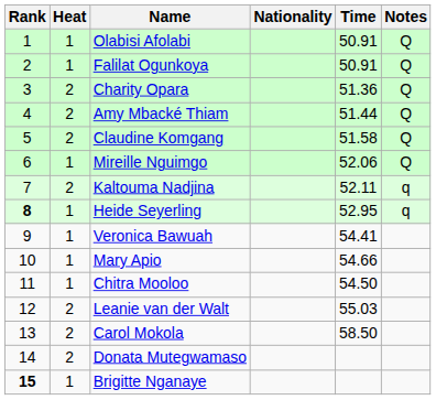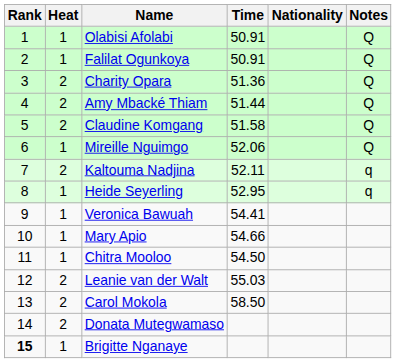columns swapped: Nationality <-> Time
Heide Seyerling | Rank: bold -> normal
